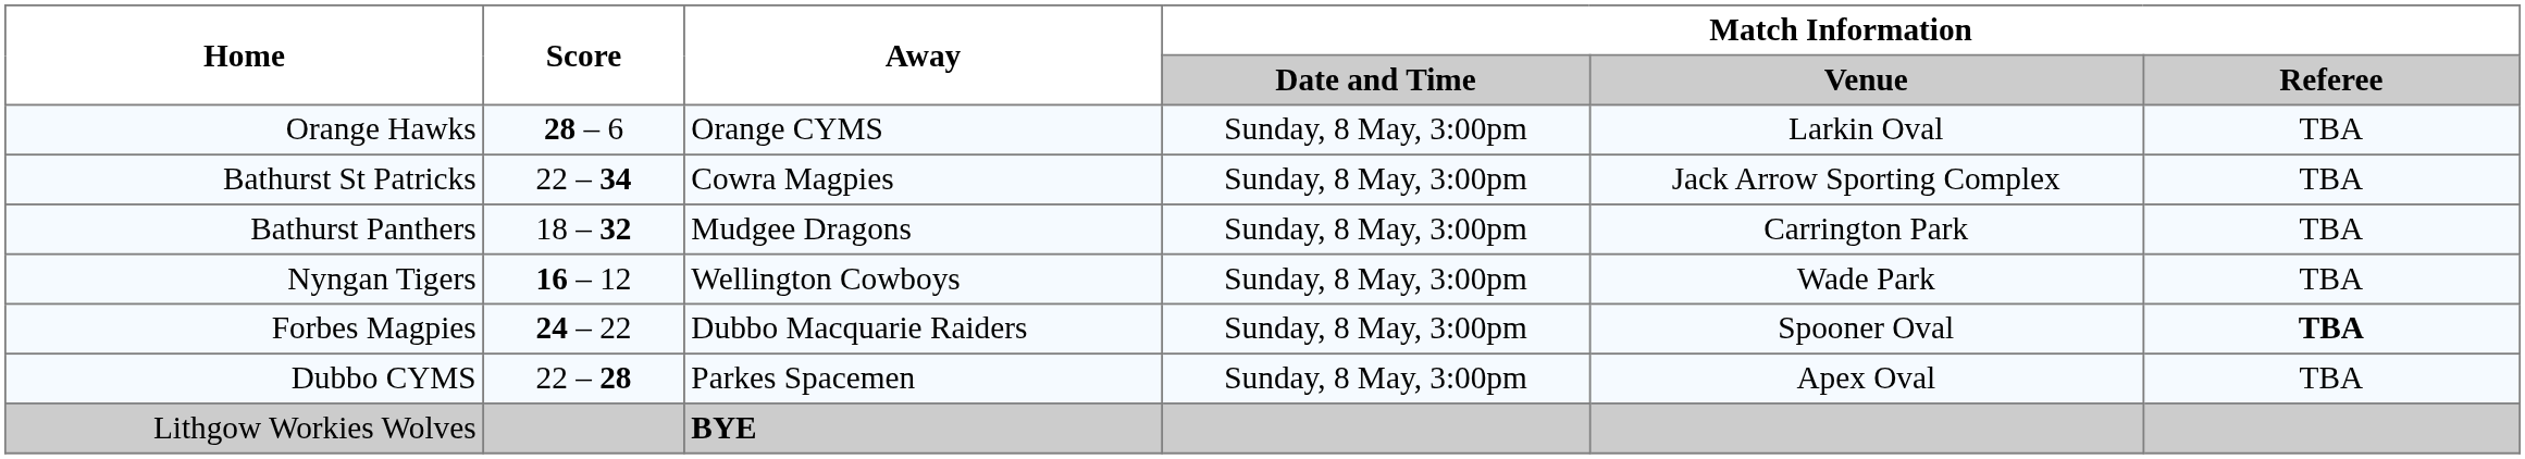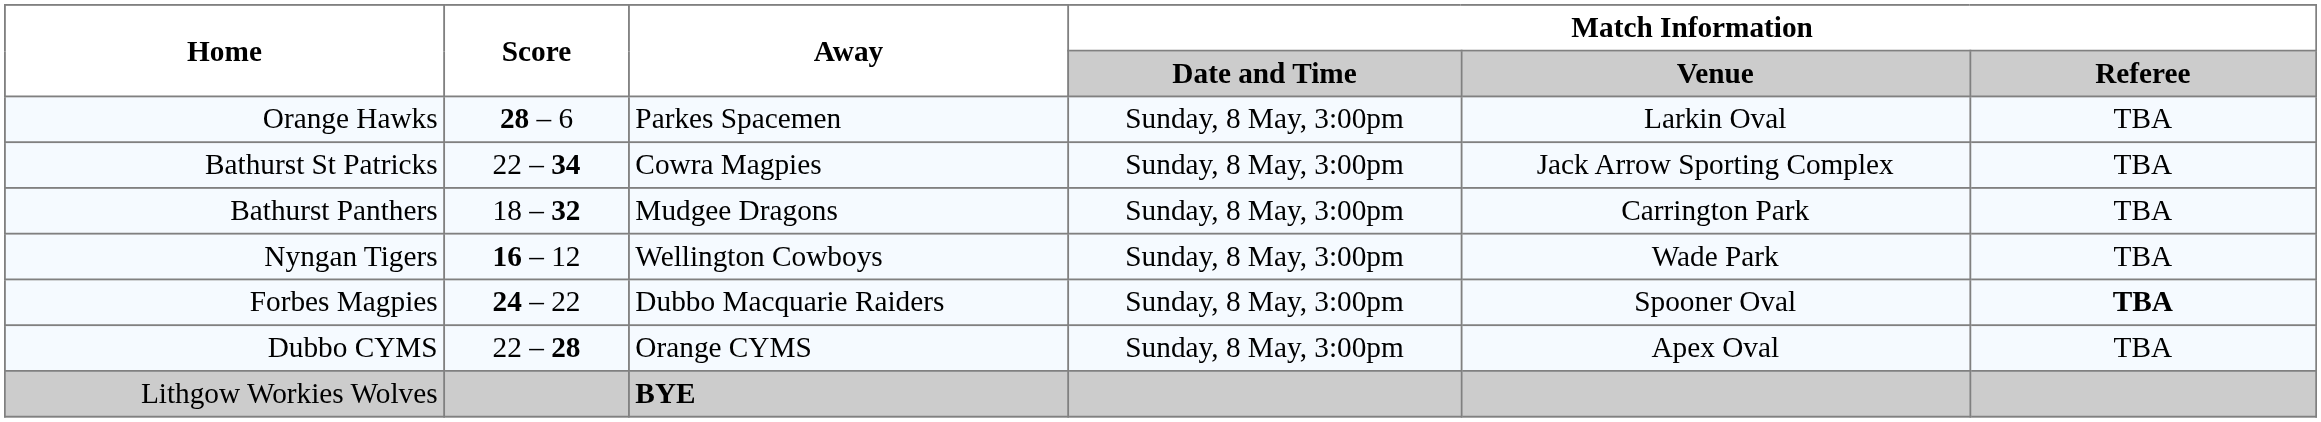Orange Hawks | Away: Orange CYMS -> Parkes Spacemen
Dubbo CYMS | Away: Parkes Spacemen -> Orange CYMS
